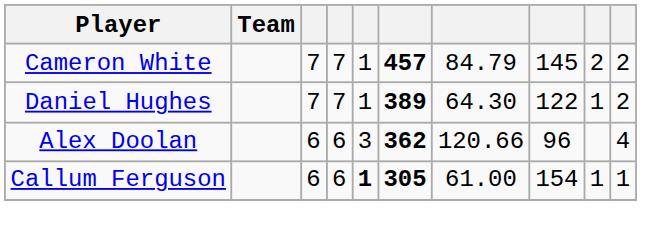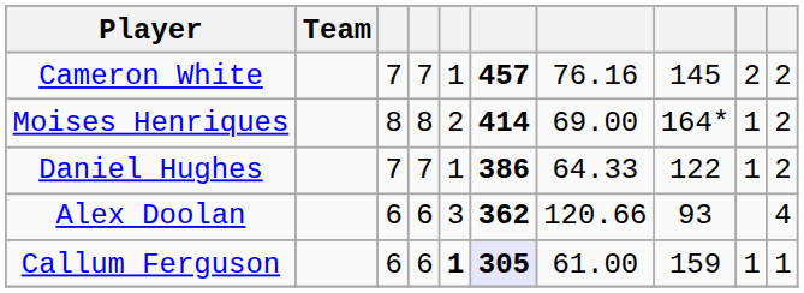Cameron White | column 7: 84.79 -> 76.16
+ row: Moises Henriques | 8 | 8 | 2 | 414 | 69.00 | 164* | 1 | 2
Daniel Hughes | column 6: 389 -> 386
Daniel Hughes | column 7: 64.30 -> 64.33
Alex Doolan | column 8: 96 -> 93
Callum Ferguson | column 6: no background -> lavender background
Callum Ferguson | column 8: 154 -> 159
